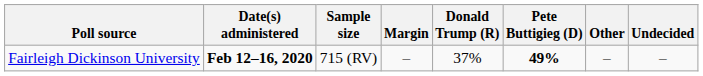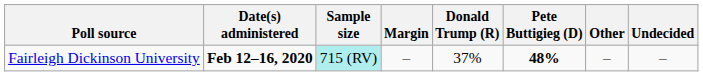Fairleigh Dickinson University | Sample size: no background -> paleturquoise background
Fairleigh Dickinson University | Pete Buttigieg (D): 49% -> 48%
